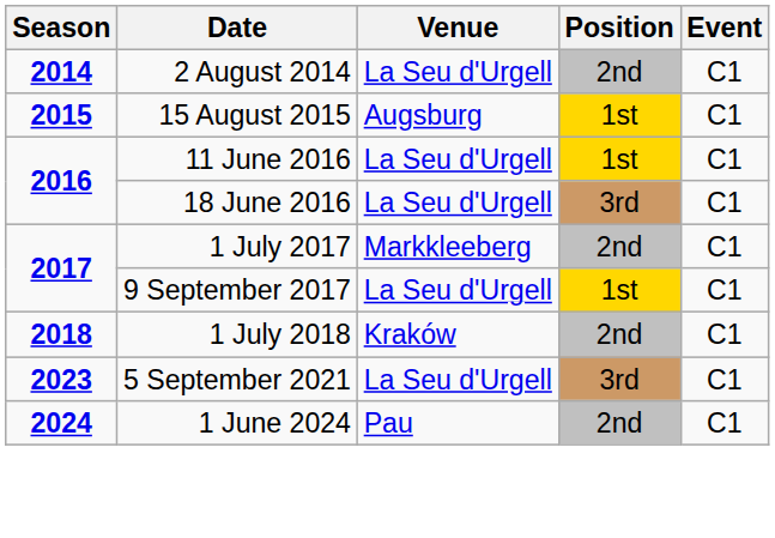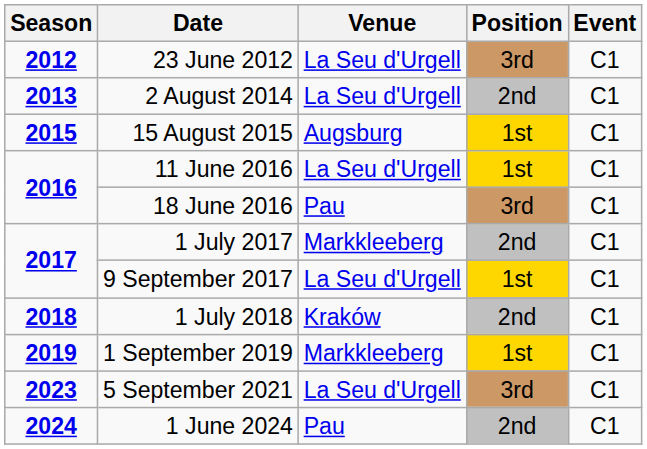+ row: 2012 | 23 June 2012 | La Seu d'Urgell | 3rd | C1
2 August 2014 | Season: 2014 -> 2013
18 June 2016 | Venue: La Seu d'Urgell -> Pau
+ row: 2019 | 1 September 2019 | Markkleeberg | 1st | C1
